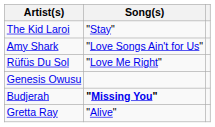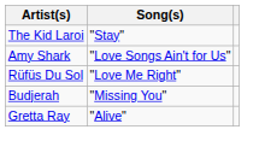- row: Genesis Owusu
Budjerah | Song(s): bold -> normal
